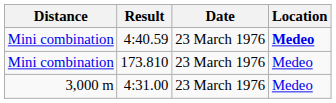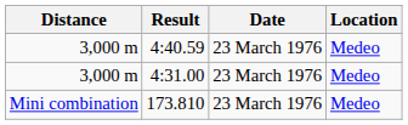4:40.59 | Distance: Mini combination -> 3,000 m
4:40.59 | Location: bold -> normal
rows swapped: 4:31.00 <-> 173.810
